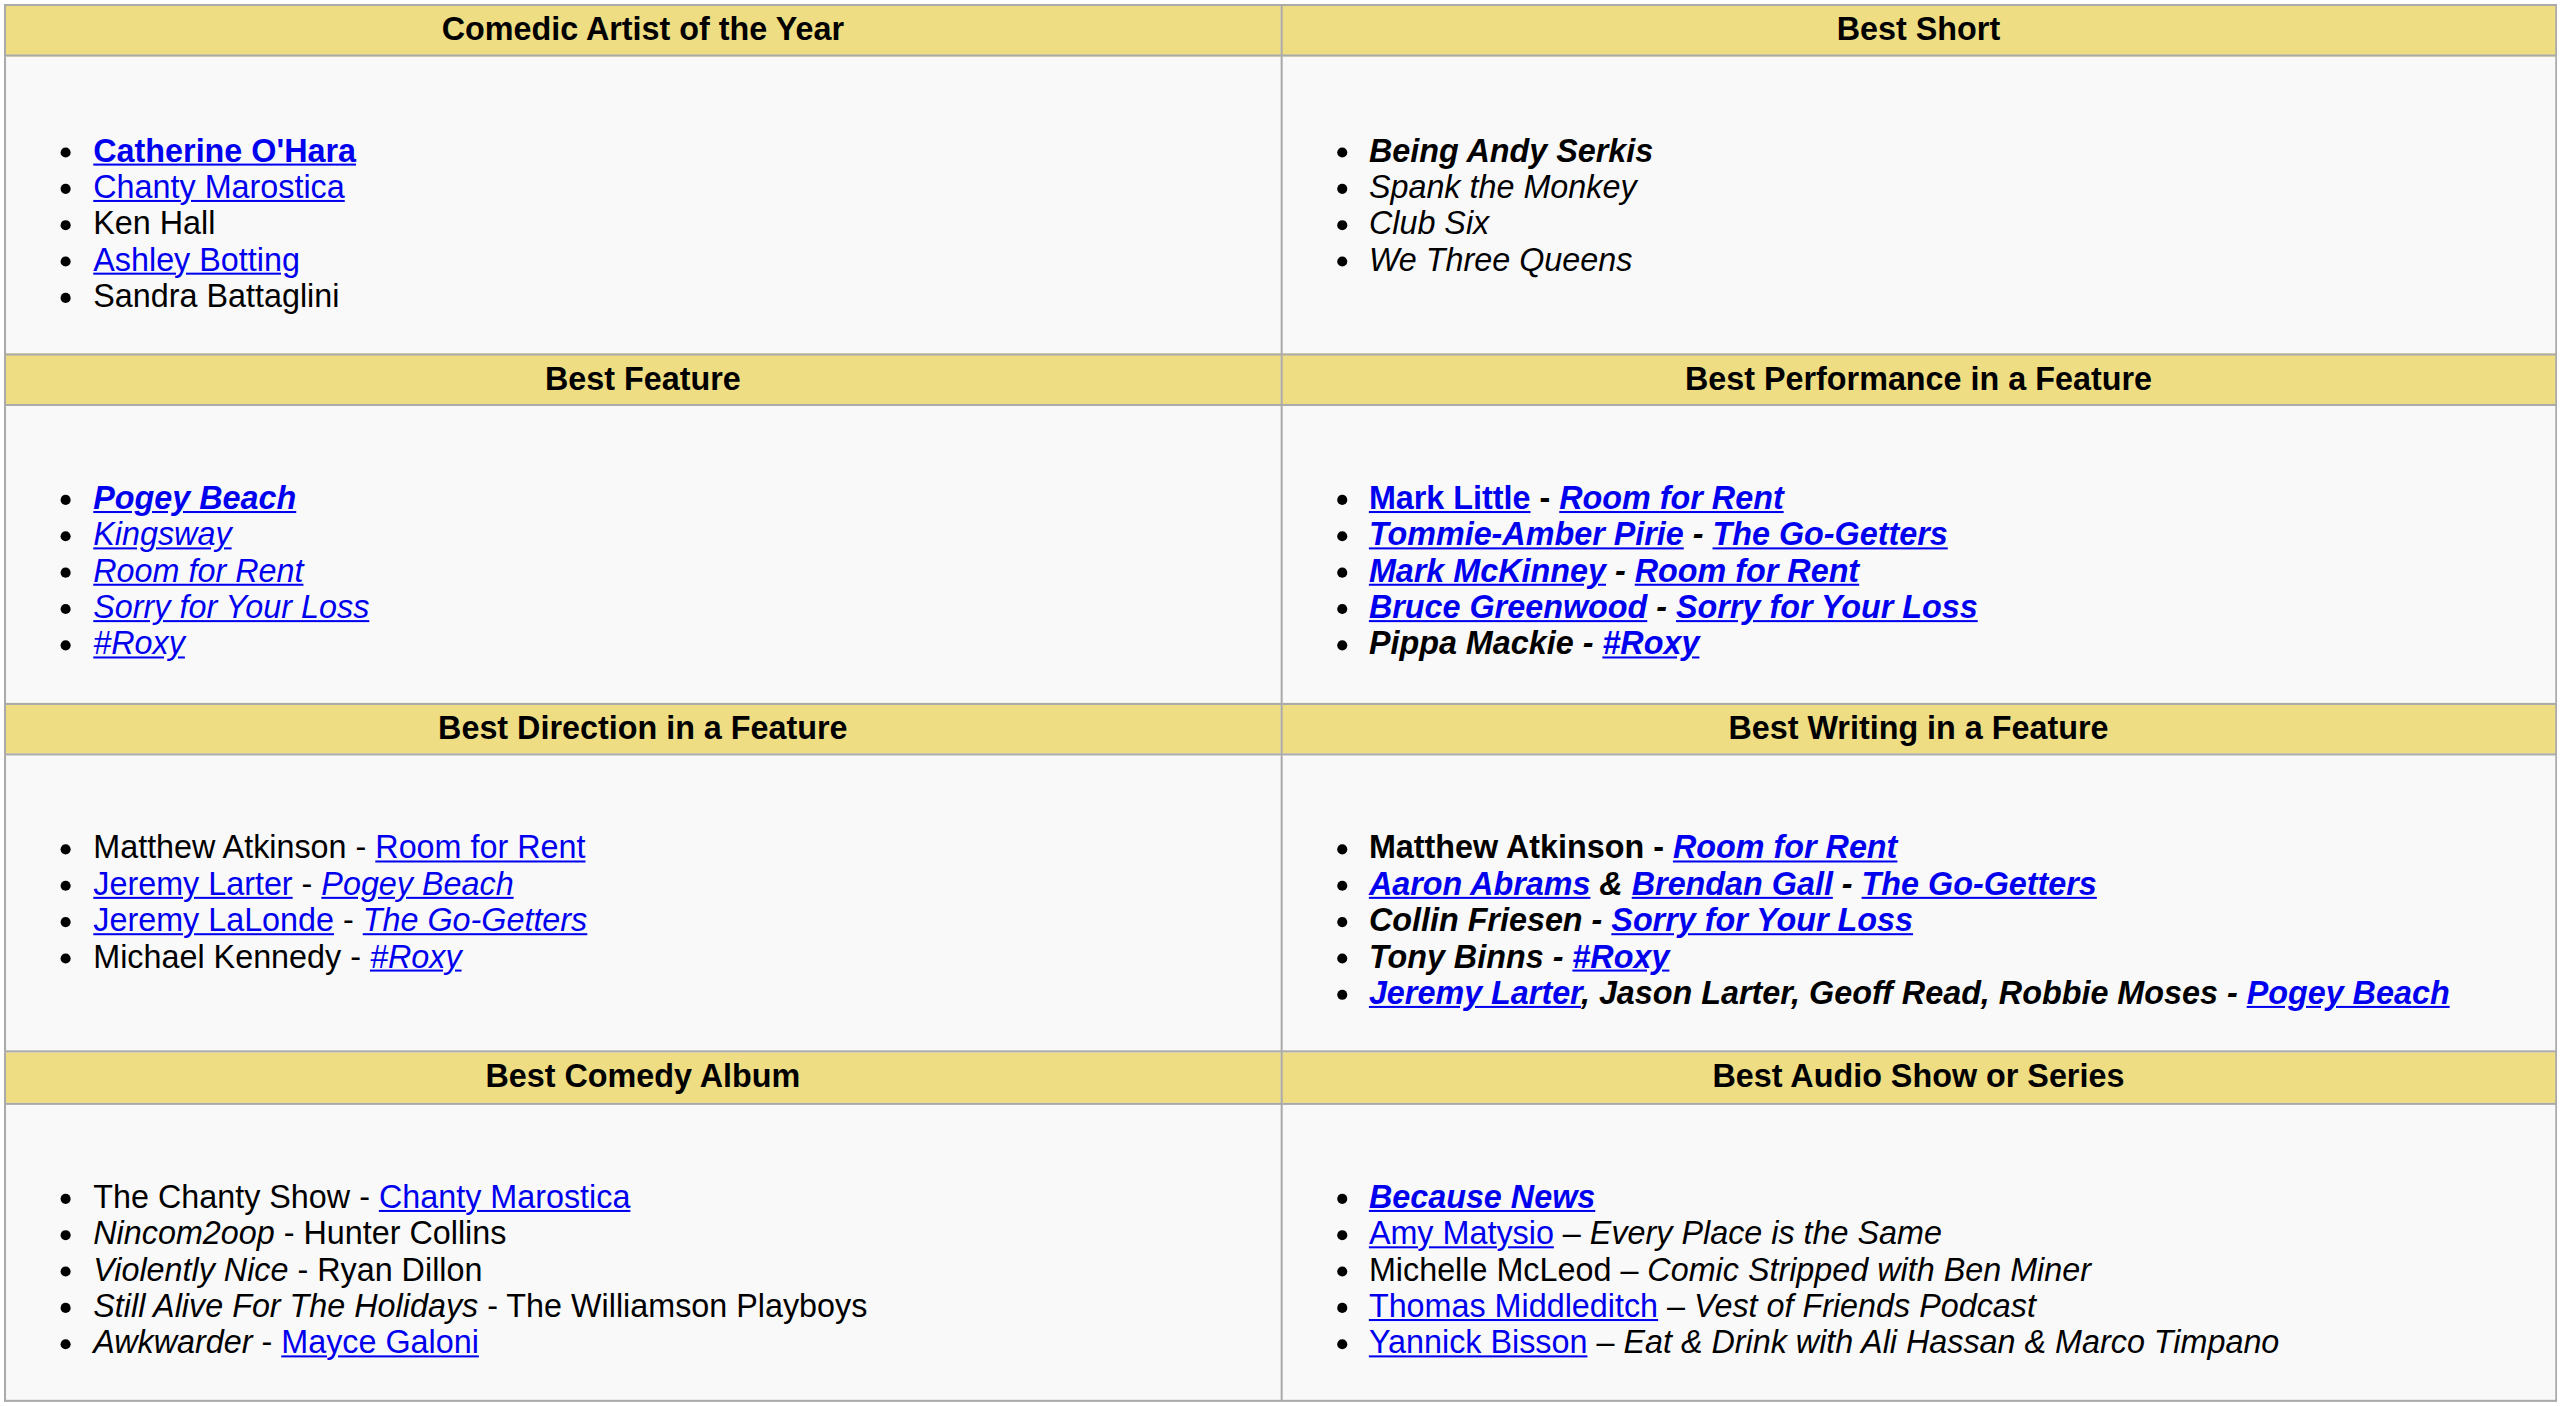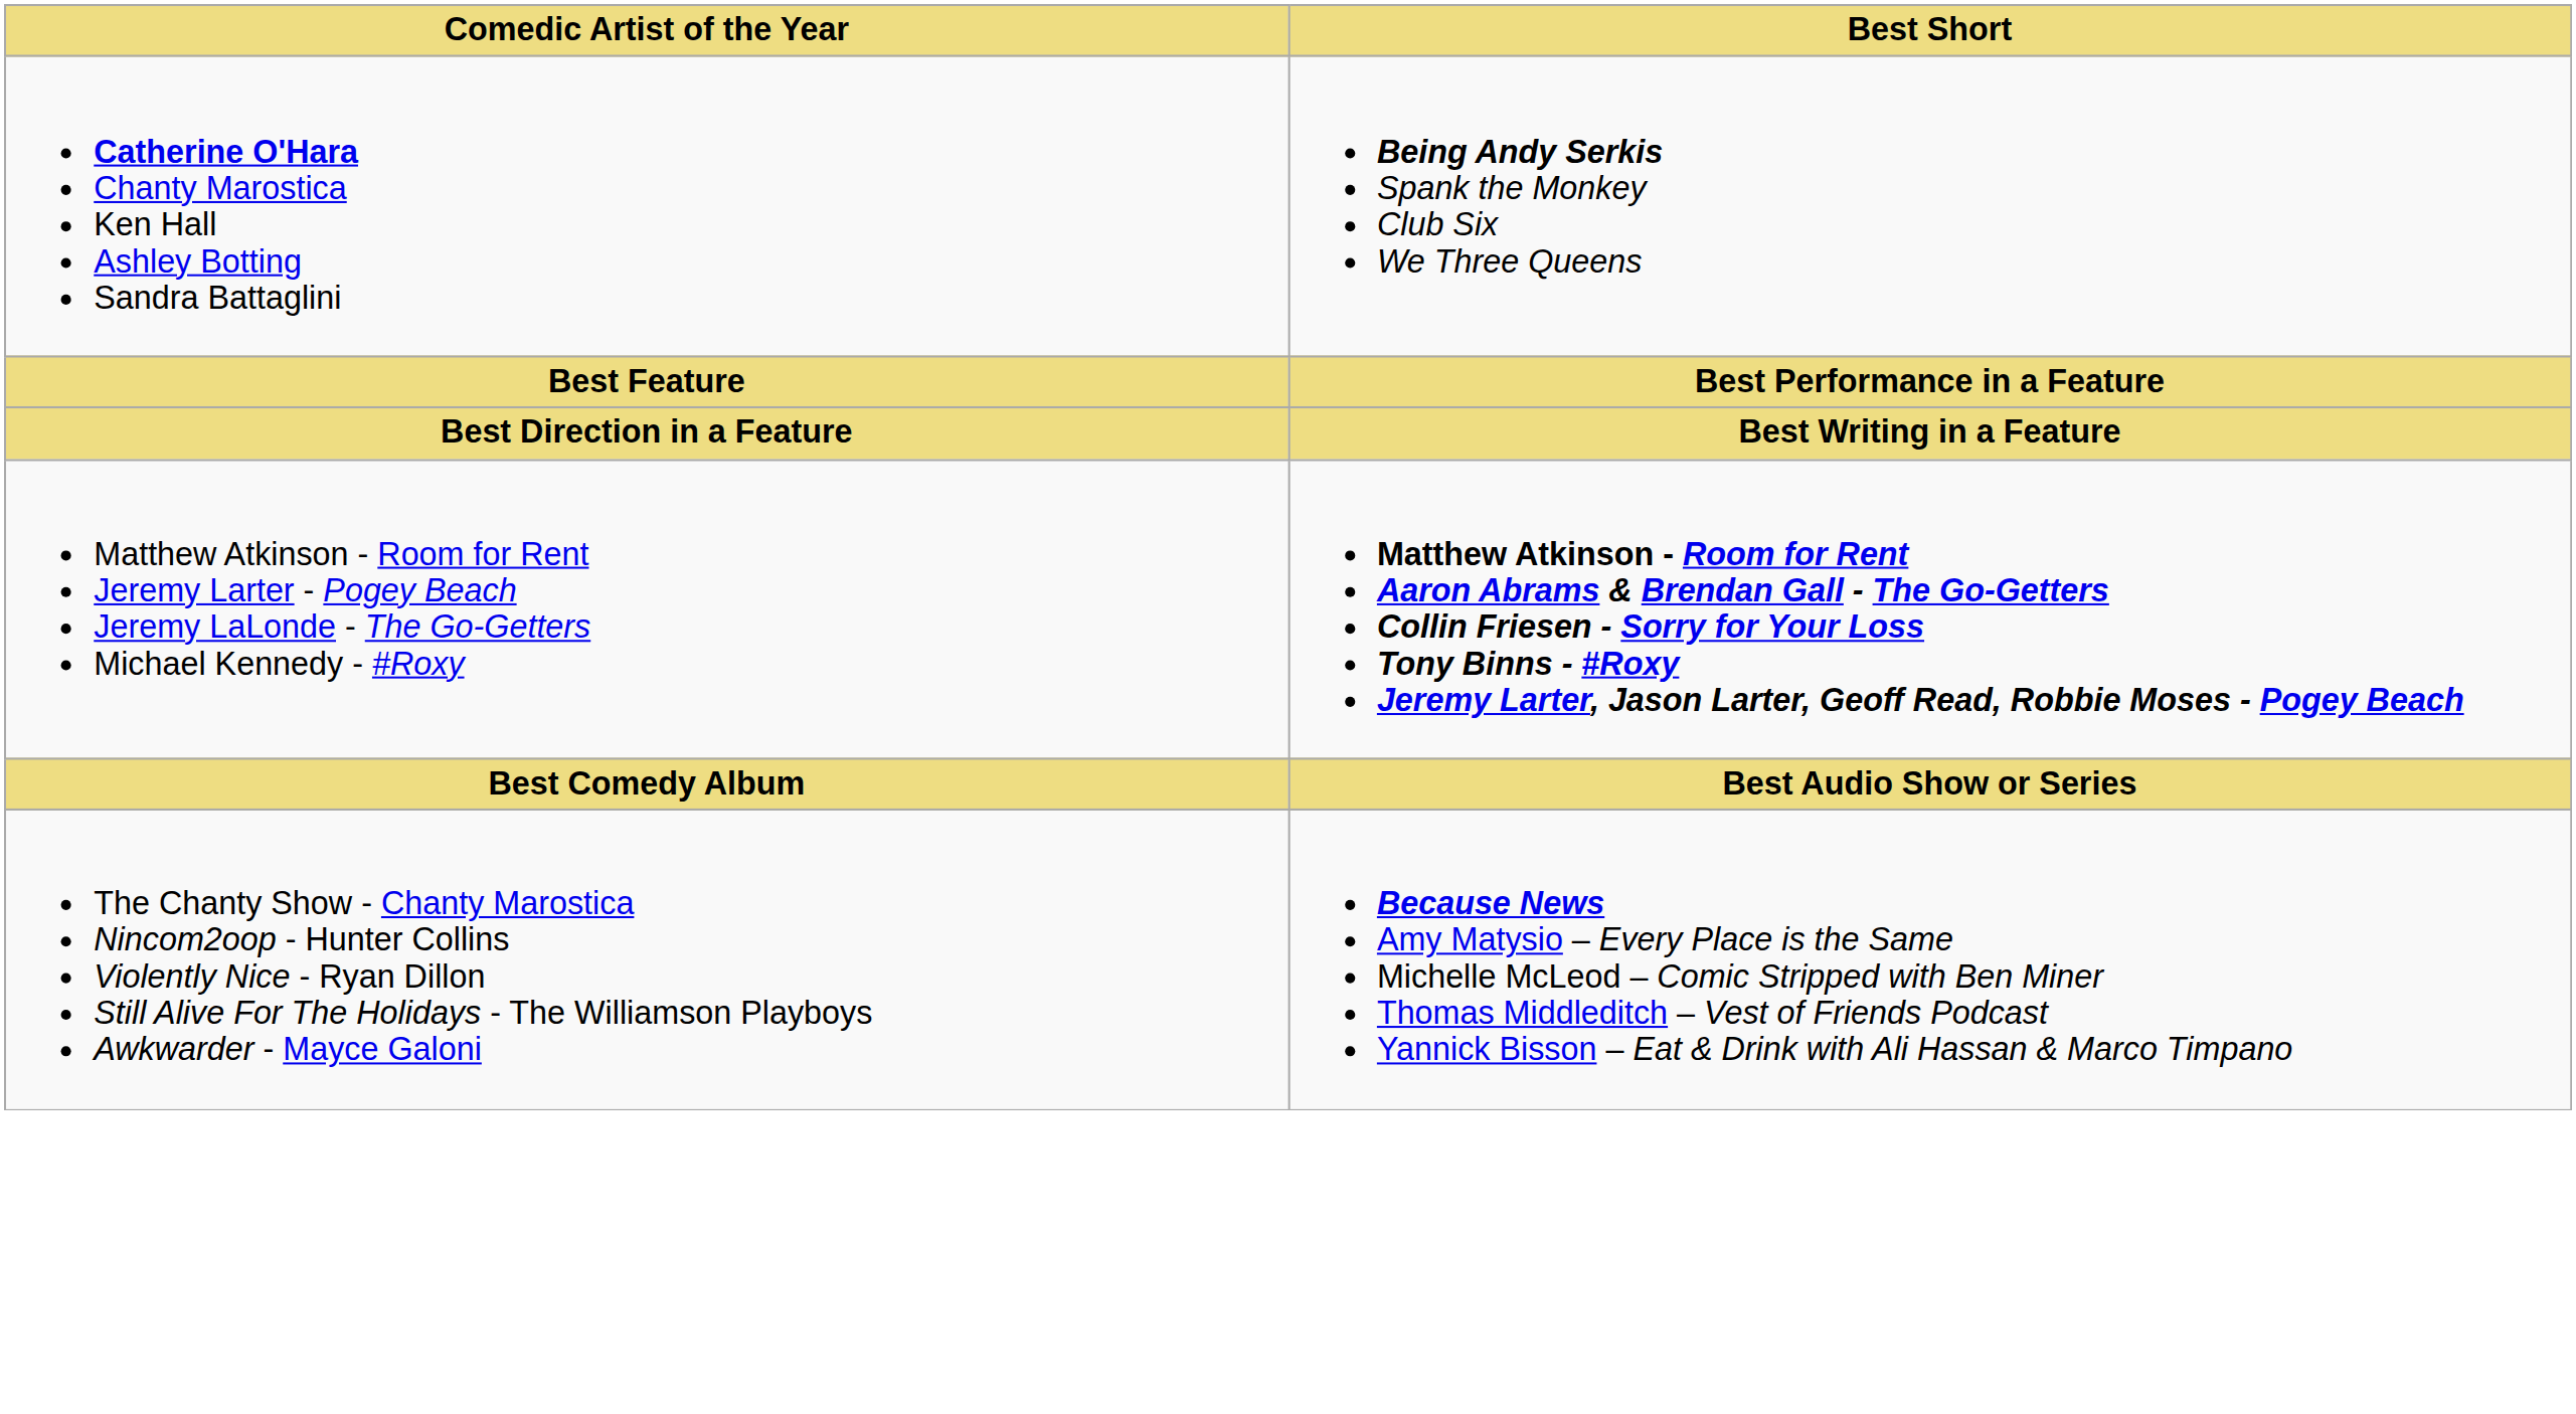- row: Pogey Beach Kingsway Room for Rent Sorry for Your Loss #Roxy | Mark Little - Room for Rent Tommie-Amber Pirie - The Go-Getters Mark McKinney - Room for Rent Bruce Greenwood - Sorry for Your Loss Pippa Mackie - #Roxy
